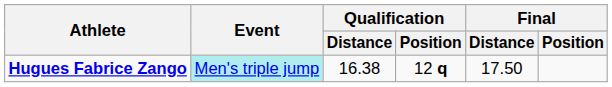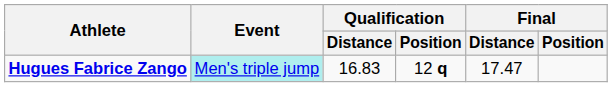Hugues Fabrice Zango | Qualification / Distance: 16.38 -> 16.83
Hugues Fabrice Zango | Final / Distance: 17.50 -> 17.47
